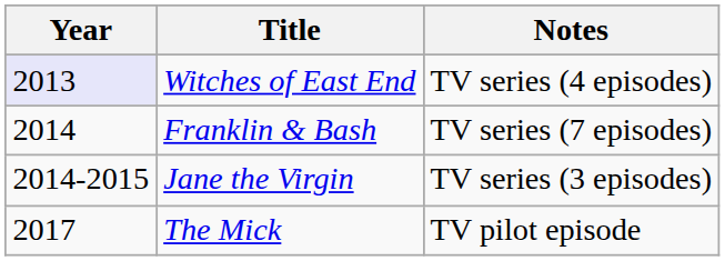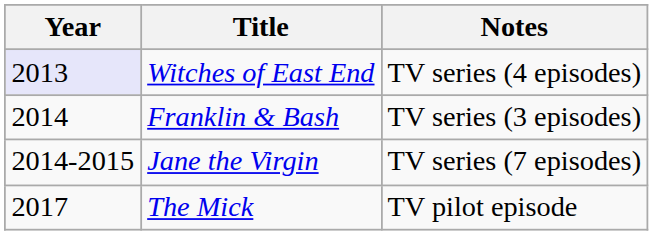Franklin & Bash | Notes: TV series (7 episodes) -> TV series (3 episodes)
Jane the Virgin | Notes: TV series (3 episodes) -> TV series (7 episodes)
